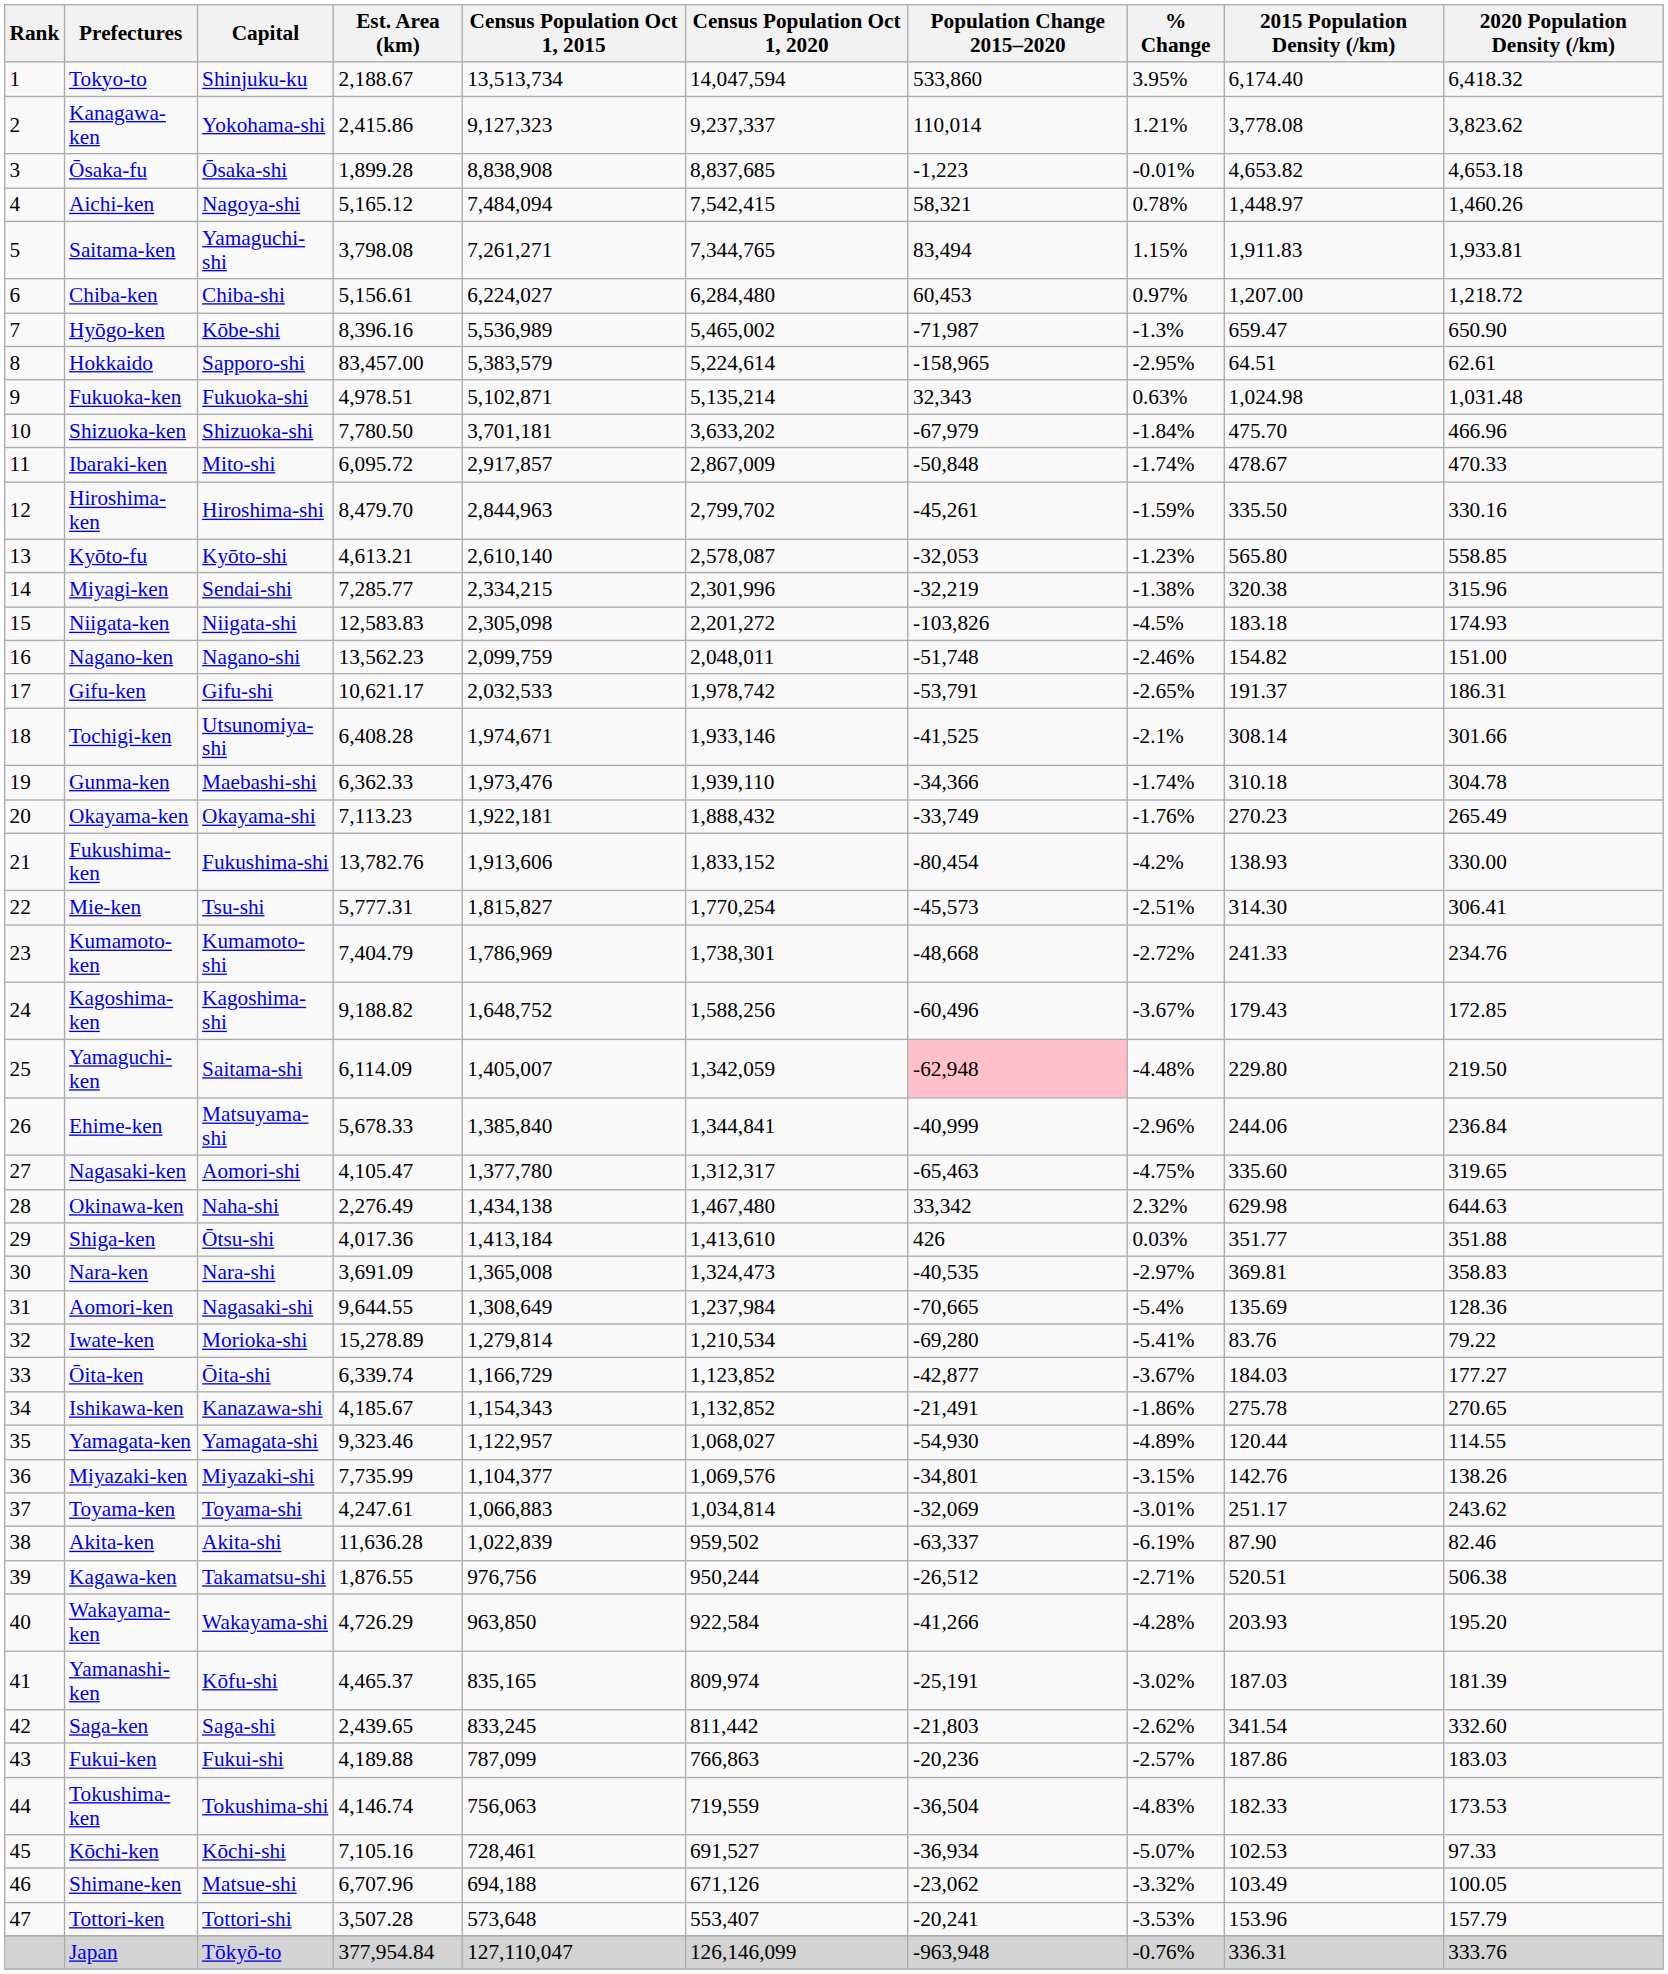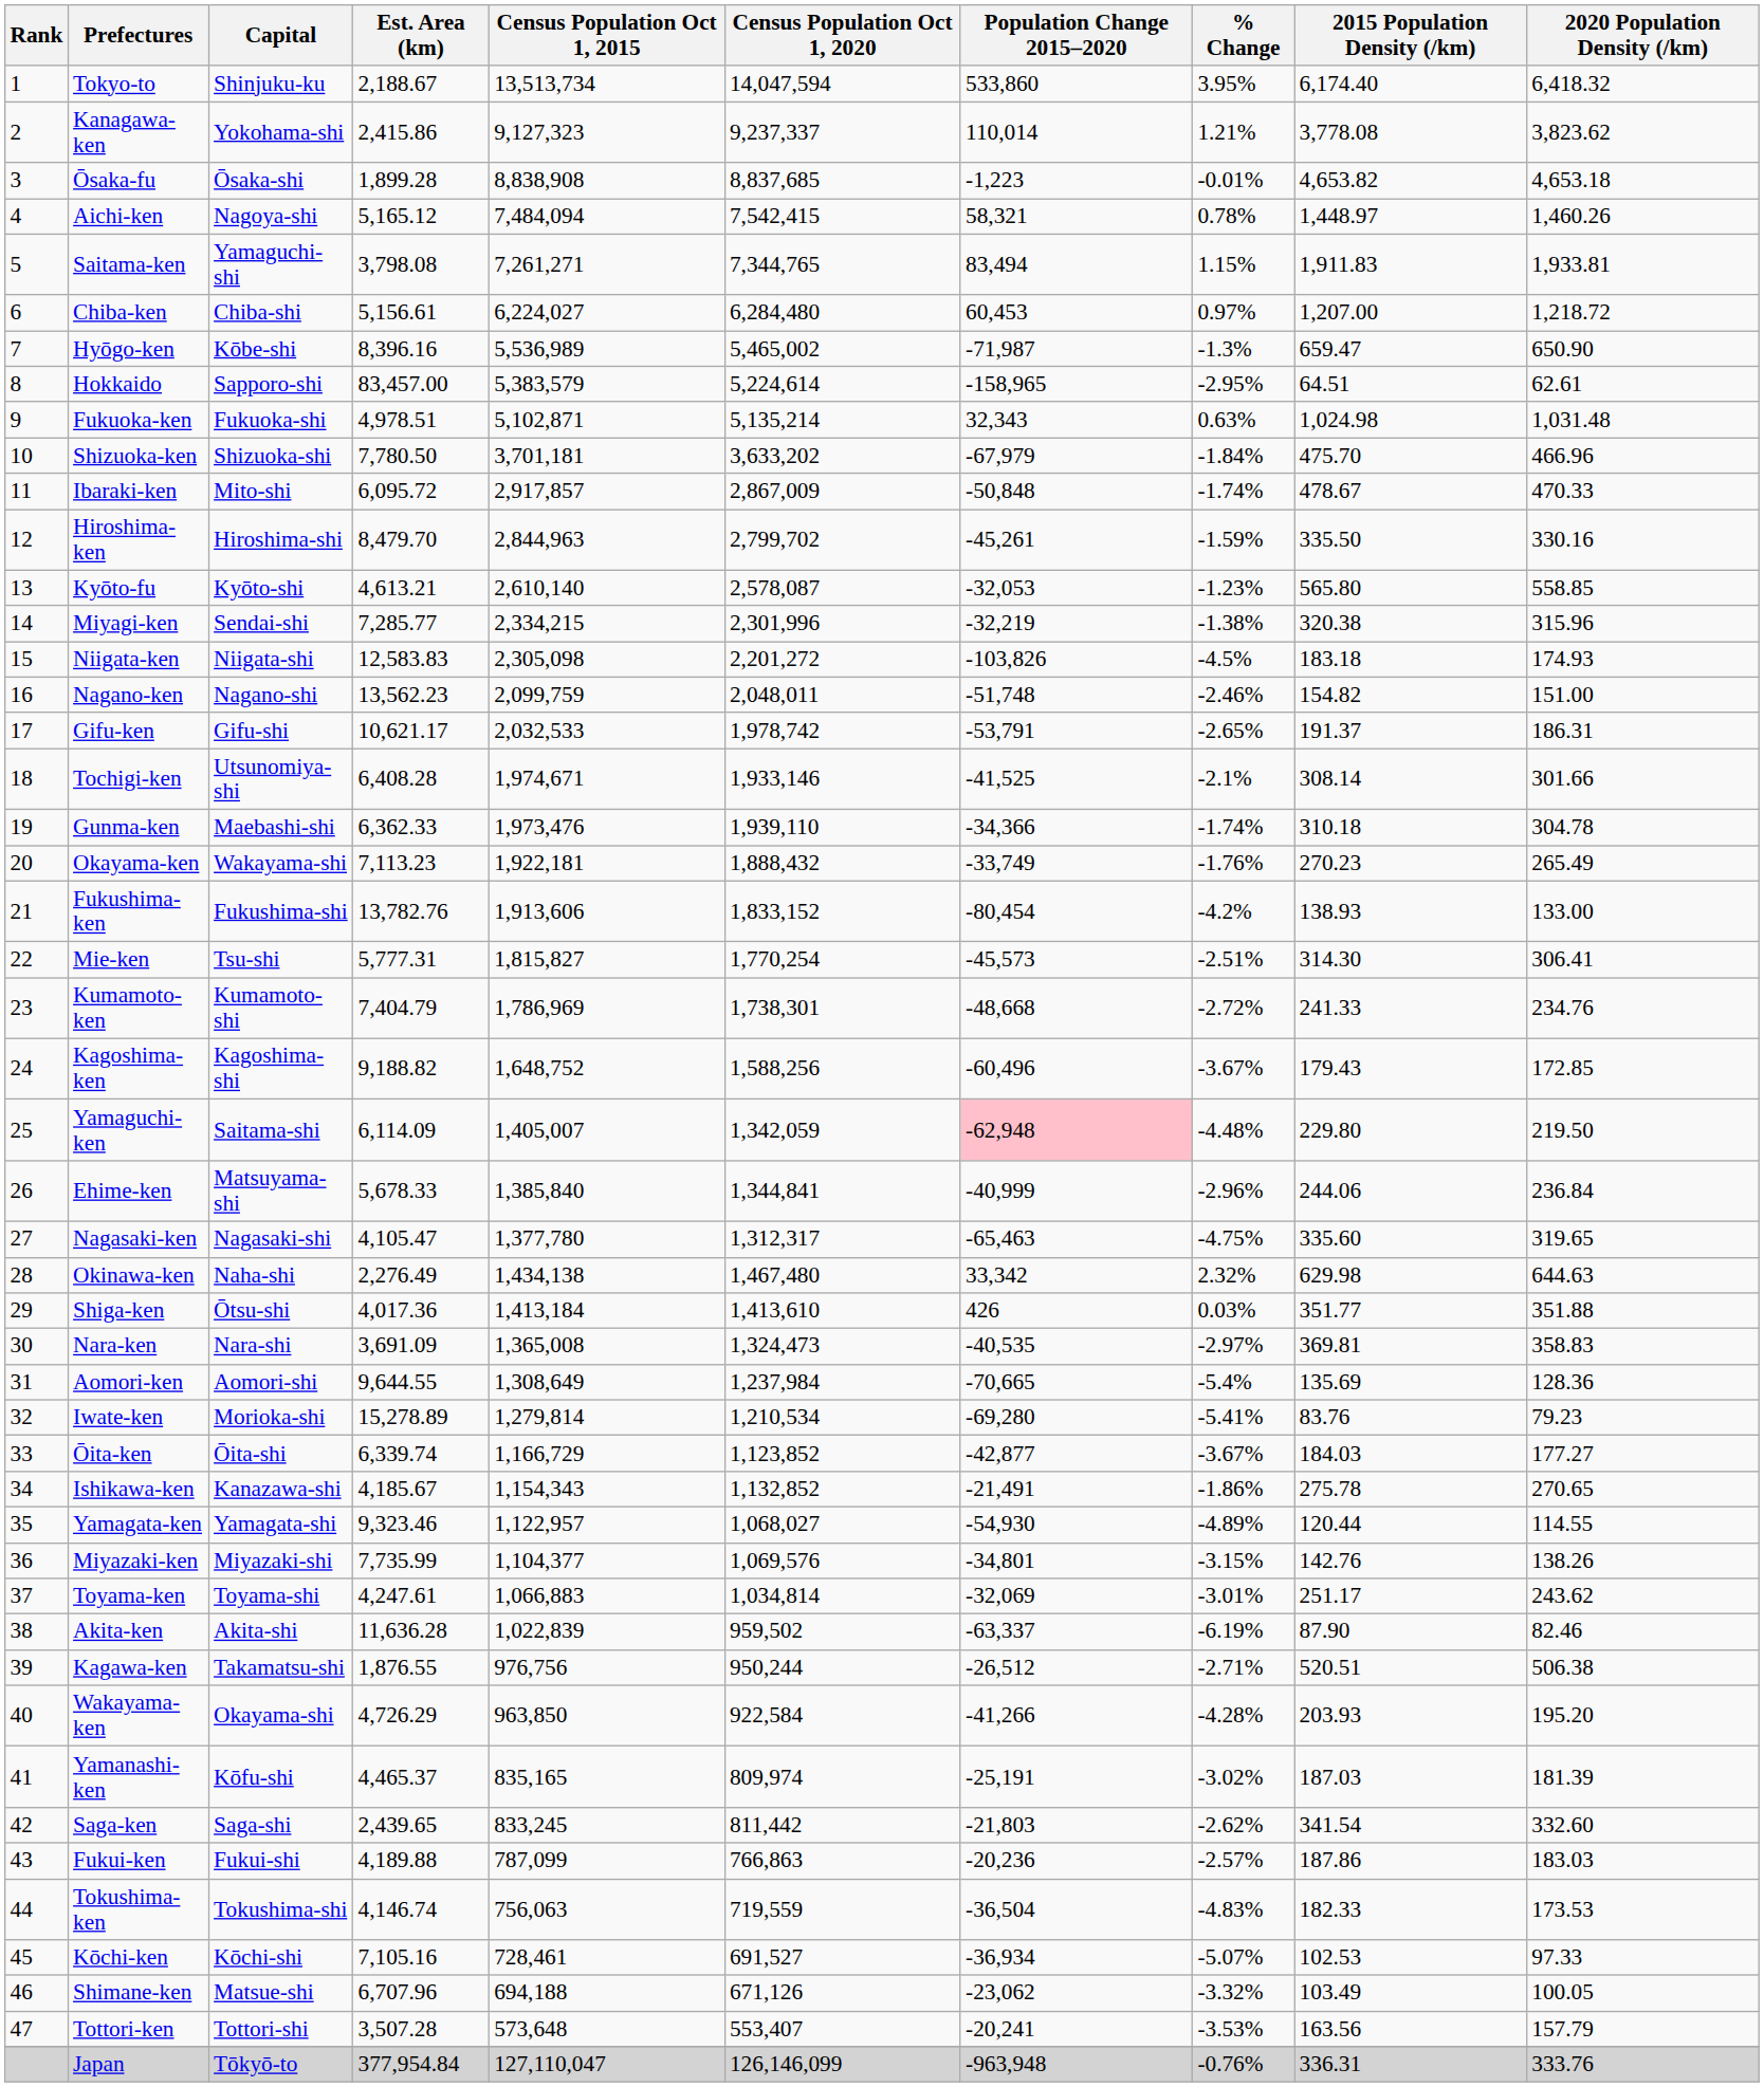Okayama-ken | Capital: Okayama-shi -> Wakayama-shi
Fukushima-ken | 2020 Population Density (/km): 330.00 -> 133.00
Nagasaki-ken | Capital: Aomori-shi -> Nagasaki-shi
Aomori-ken | Capital: Nagasaki-shi -> Aomori-shi
Iwate-ken | 2020 Population Density (/km): 79.22 -> 79.23
Wakayama-ken | Capital: Wakayama-shi -> Okayama-shi
Tottori-ken | 2015 Population Density (/km): 153.96 -> 163.56
